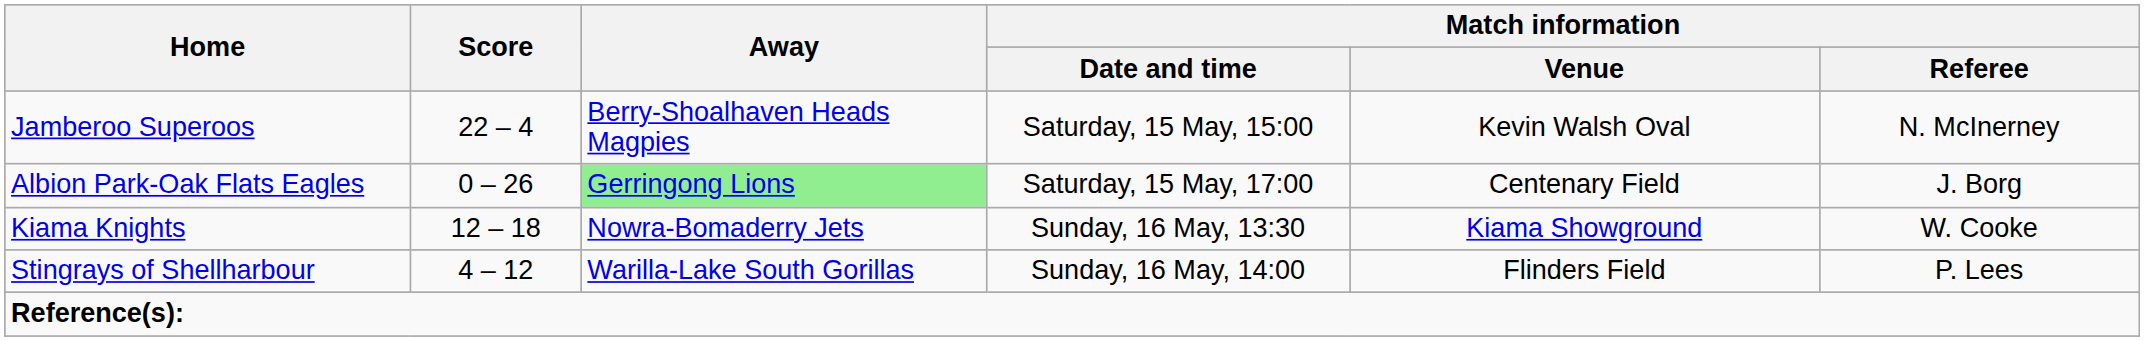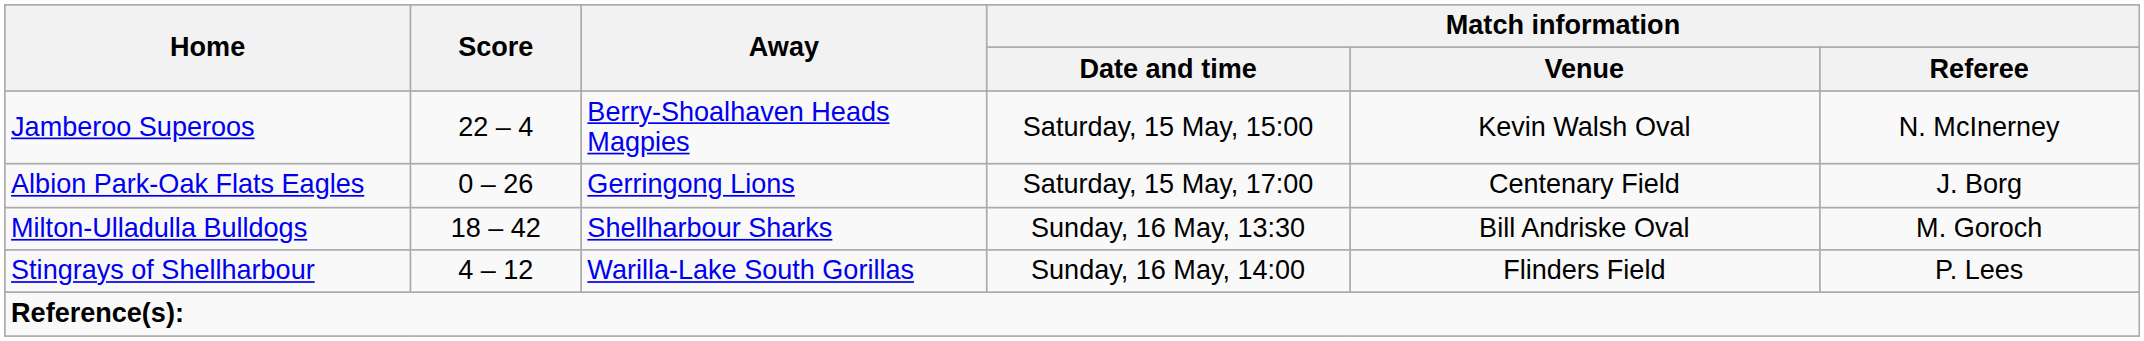Albion Park-Oak Flats Eagles | Away: lightgreen background -> no background
- row: Kiama Knights | 12 – 18 | Nowra-Bomaderry Jets | Sunday, 16 May, 13:30 | Kiama Showground | W. Cooke
+ row: Milton-Ulladulla Bulldogs | 18 – 42 | Shellharbour Sharks | Sunday, 16 May, 13:30 | Bill Andriske Oval | M. Goroch
